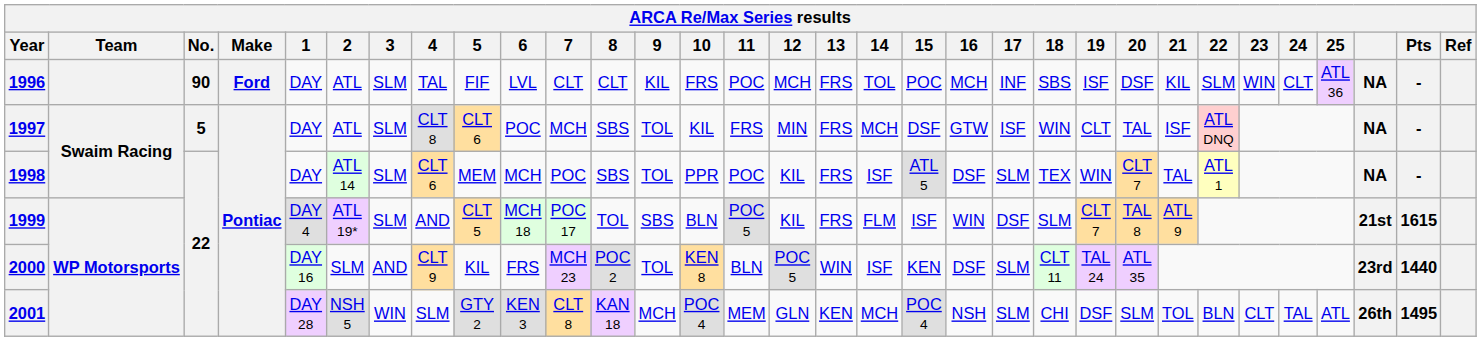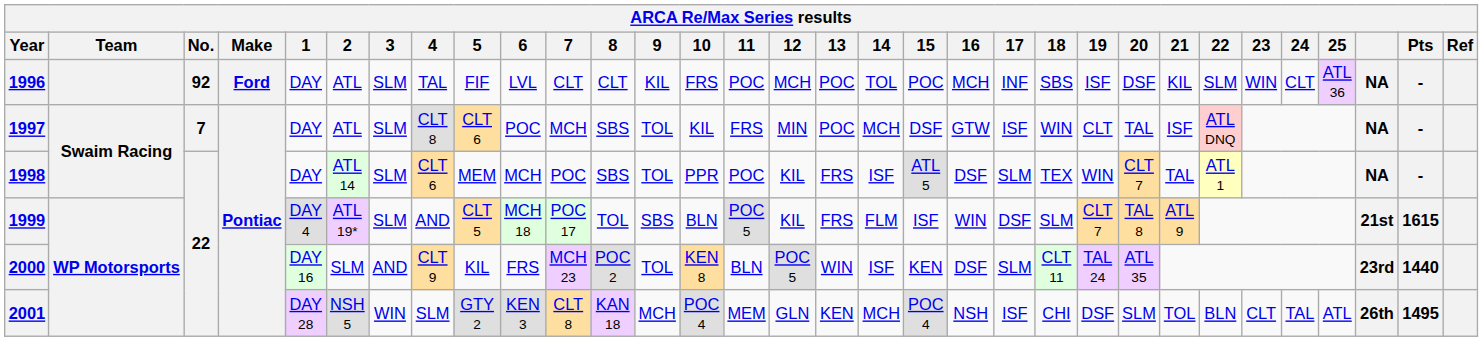1996 | No.: 90 -> 92
1996 | 13: FRS -> POC
1997 | No.: 5 -> 7
1997 | 13: FRS -> POC
2001 | 17: SLM -> ISF
